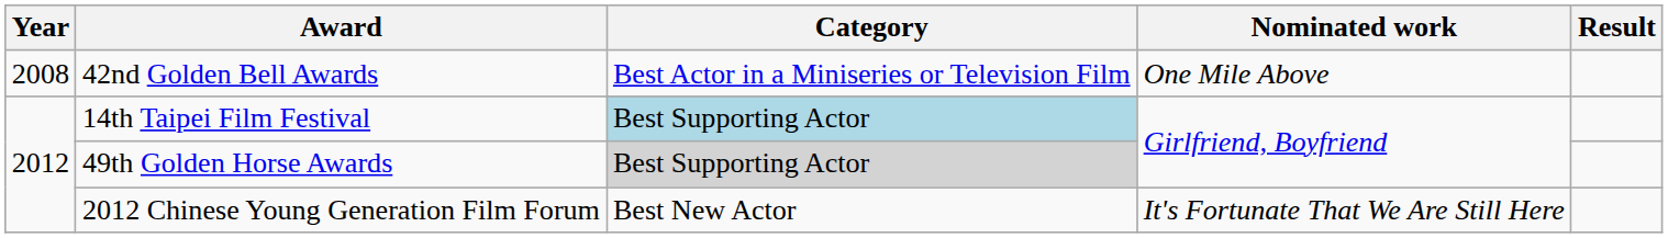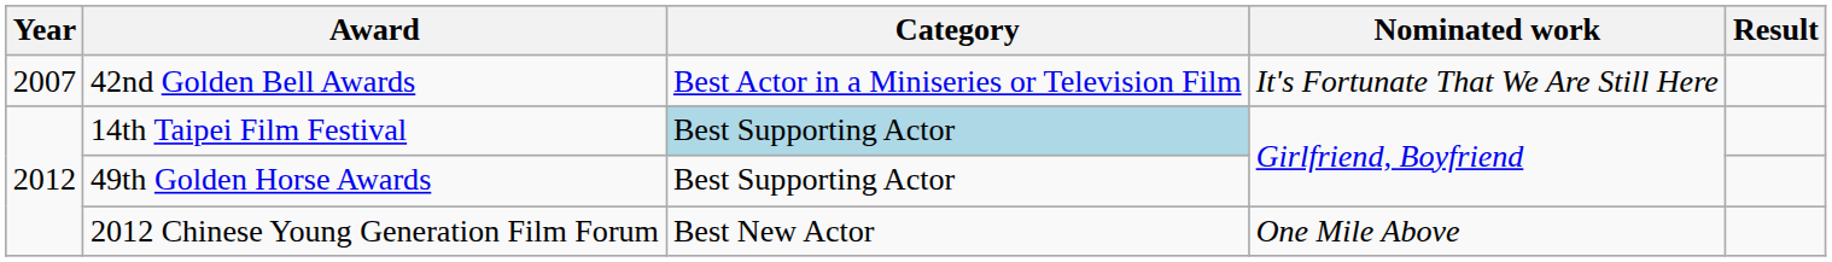42nd Golden Bell Awards | Year: 2008 -> 2007
42nd Golden Bell Awards | Nominated work: One Mile Above -> It's Fortunate That We Are Still Here
49th Golden Horse Awards | Category: lightgrey background -> no background
2012 Chinese Young Generation Film Forum | Nominated work: It's Fortunate That We Are Still Here -> One Mile Above
